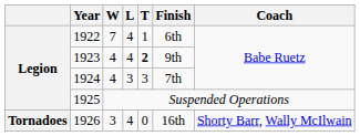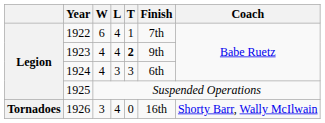1922 | W: 7 -> 6
1922 | Finish: 6th -> 7th
1924 | Finish: 7th -> 6th
